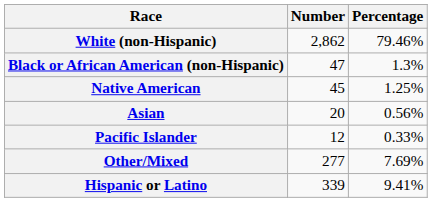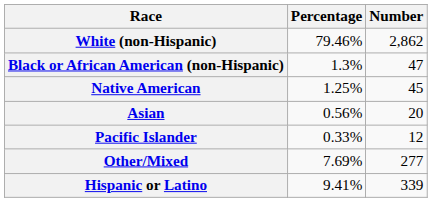columns swapped: Number <-> Percentage
